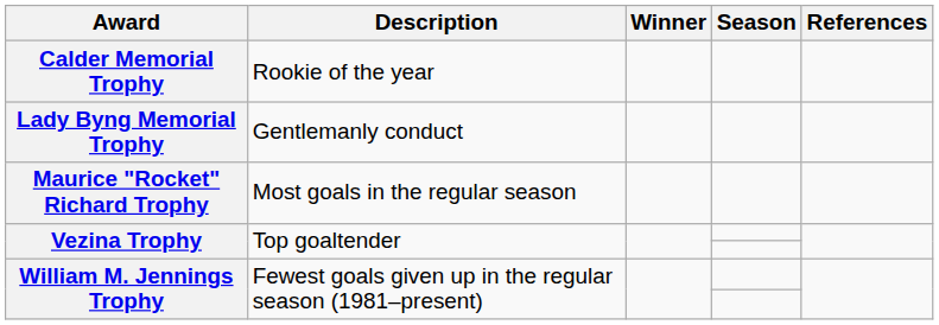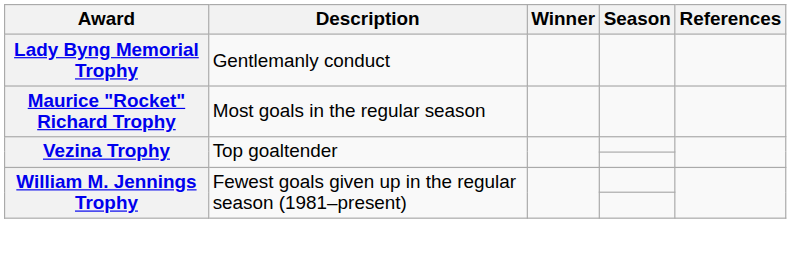- row: Calder Memorial Trophy | Rookie of the year
